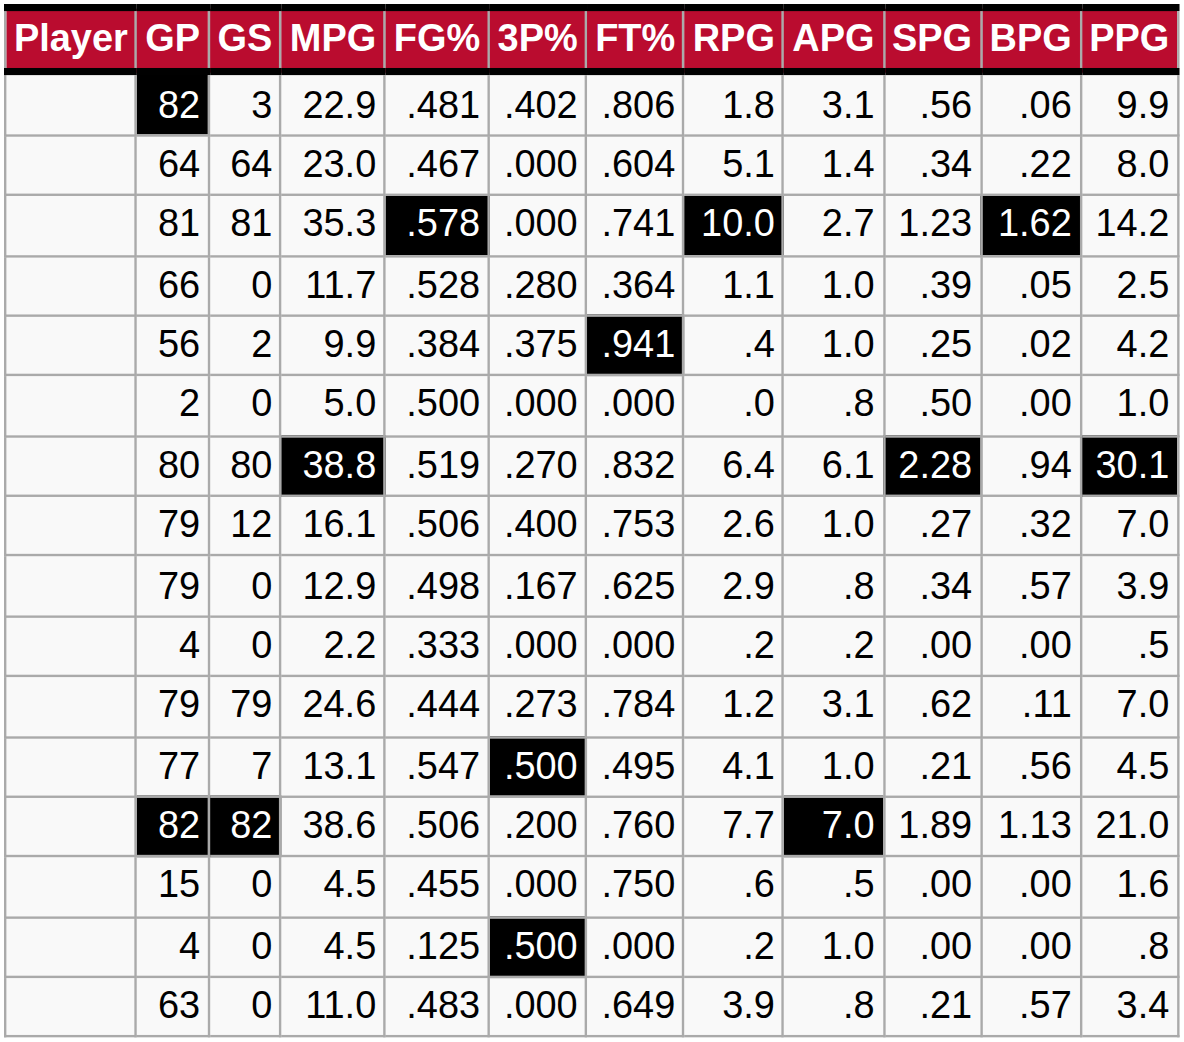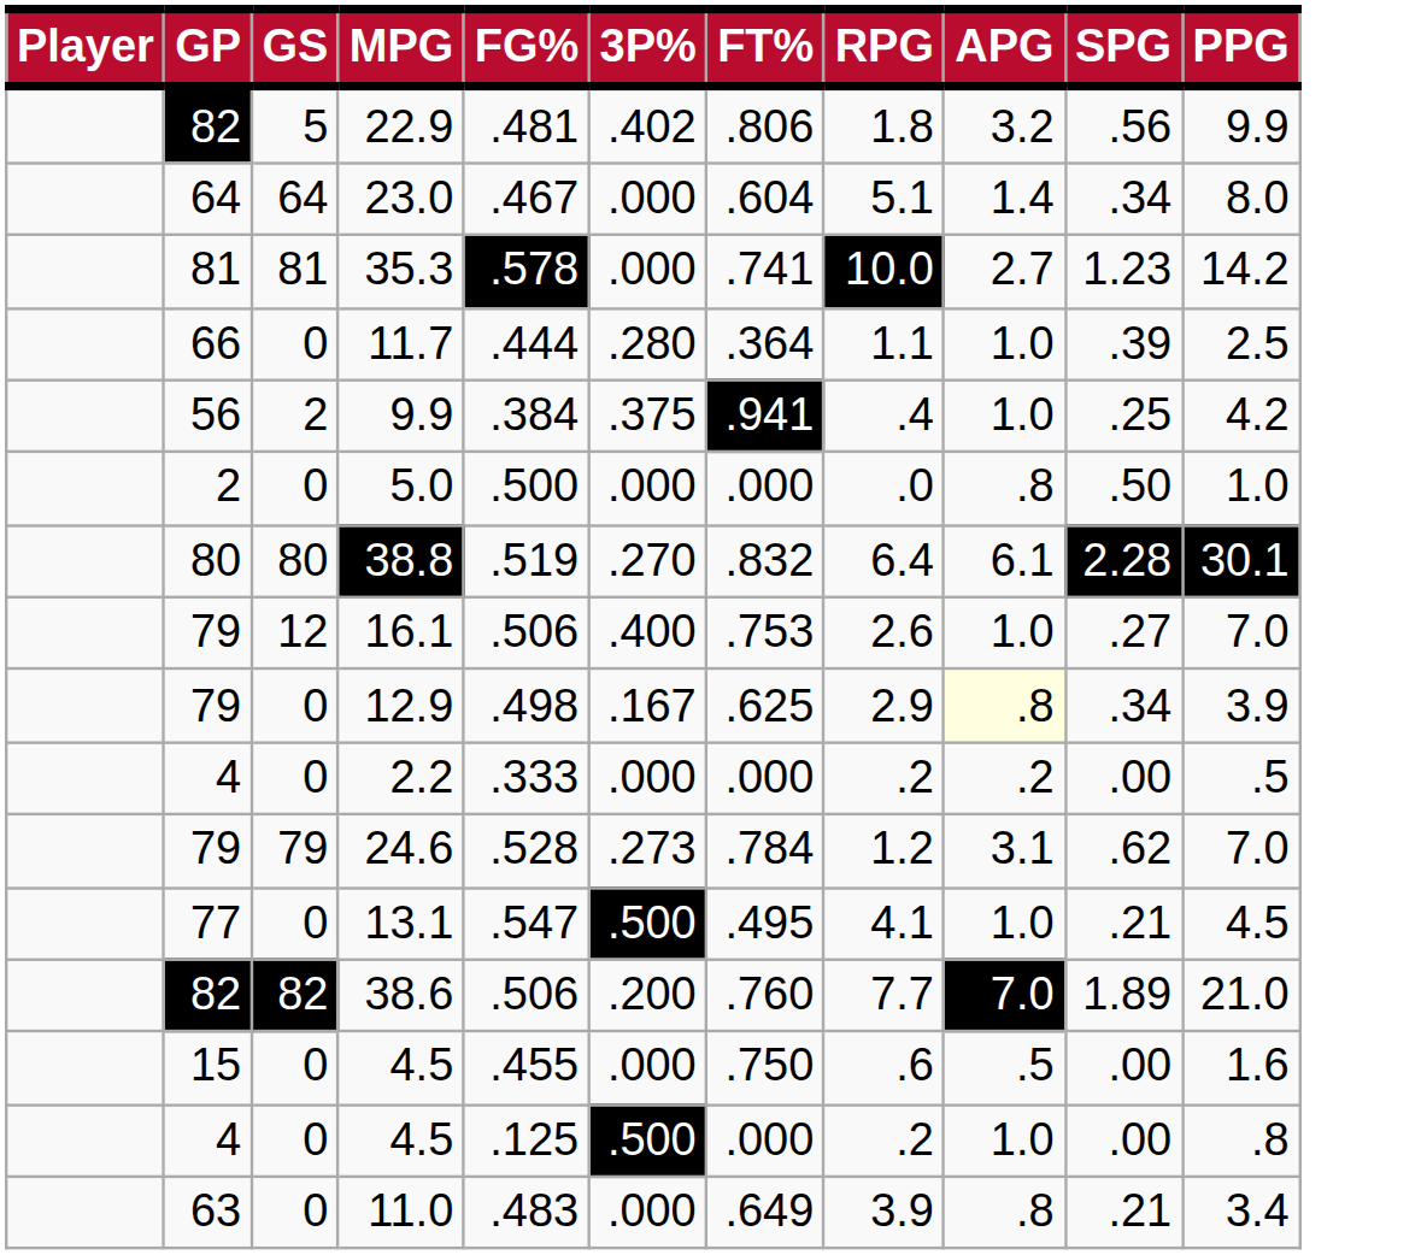- column: BPG | .06 | .22 | 1.62 | .05 | .02 | .00 | .94 | .32 | .57 | .00 | .11 | .56 | 1.13 | .00 | .00 | .57
22.9 | GS: 3 -> 5
22.9 | APG: 3.1 -> 3.2
11.7 | FG%: .528 -> .444
12.9 | APG: no background -> lightyellow background
24.6 | FG%: .444 -> .528
13.1 | GS: 7 -> 0
